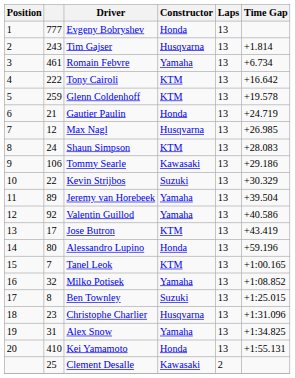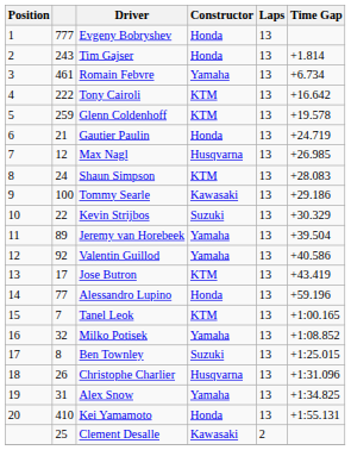Tim Gajser | Constructor: Husqvarna -> Honda
Tommy Searle | column 2: 106 -> 100
Alessandro Lupino | column 2: 80 -> 77
Christophe Charlier | column 2: 23 -> 26
